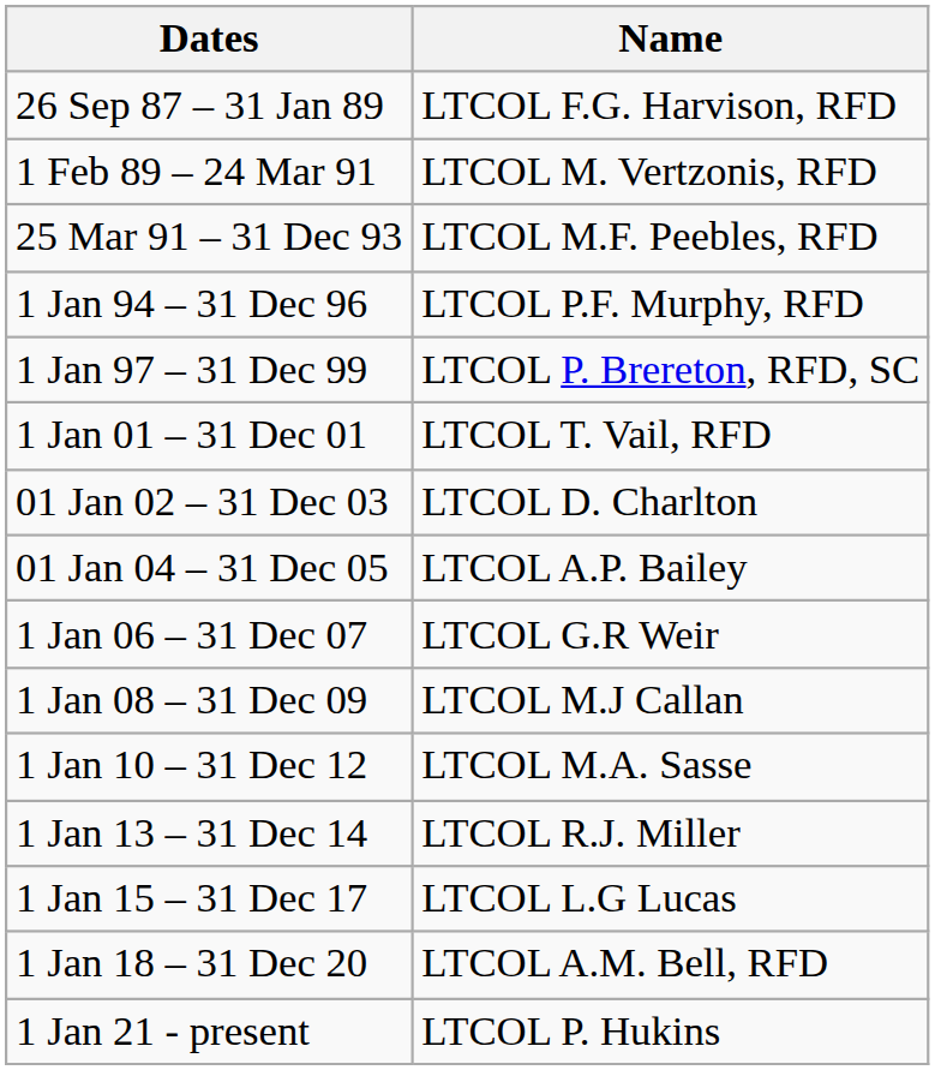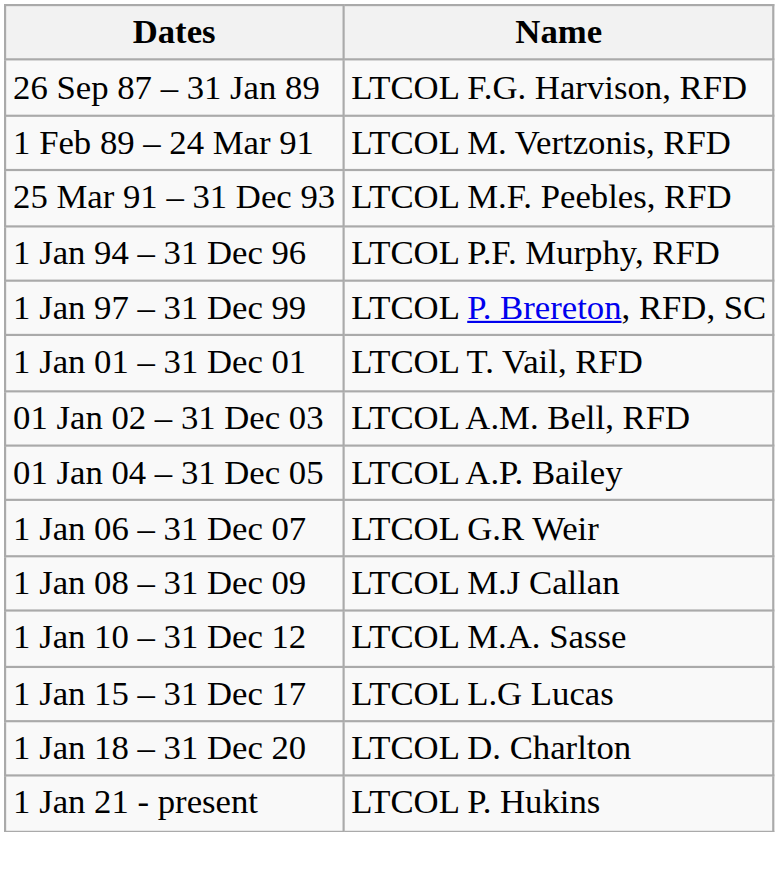01 Jan 02 – 31 Dec 03 | Name: LTCOL D. Charlton -> LTCOL A.M. Bell, RFD
- row: 1 Jan 13 – 31 Dec 14 | LTCOL R.J. Miller
1 Jan 18 – 31 Dec 20 | Name: LTCOL A.M. Bell, RFD -> LTCOL D. Charlton
